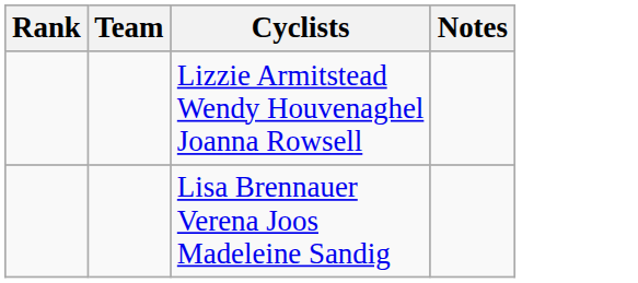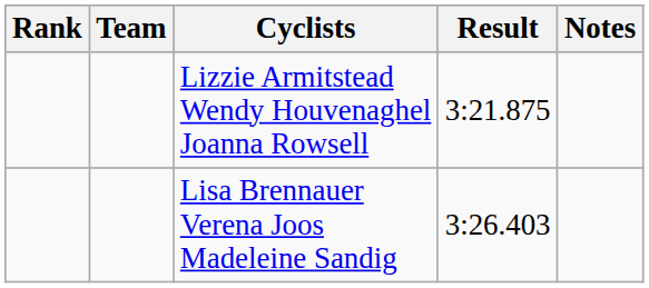+ column: Result | 3:21.875 | 3:26.403
